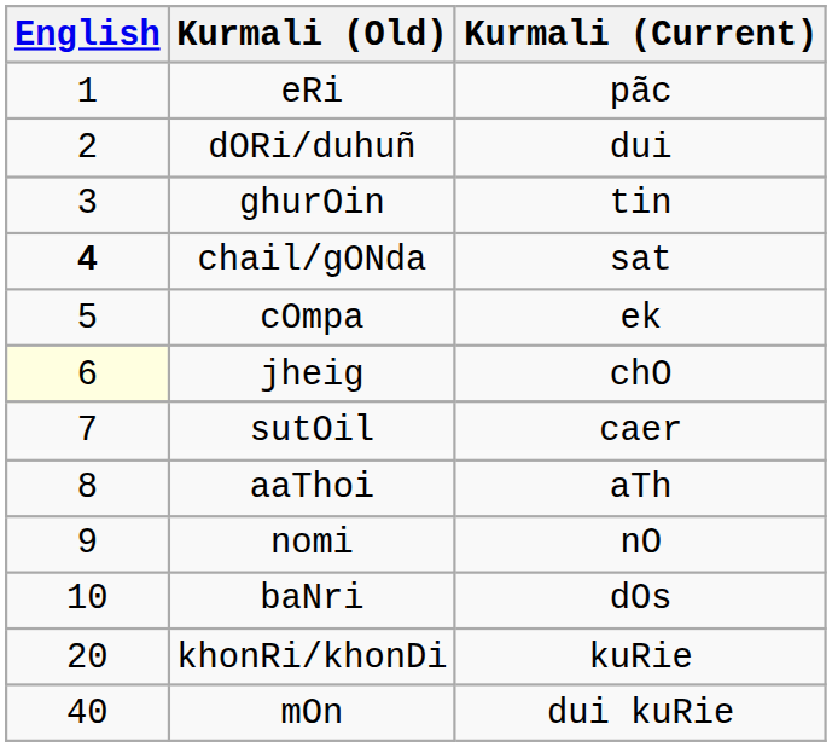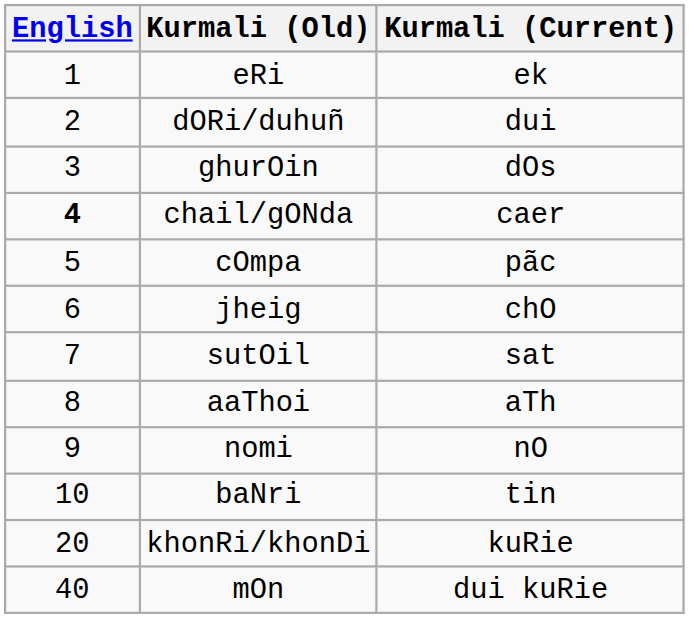eRi | Kurmali (Current): pãc -> ek
ghurOin | Kurmali (Current): tin -> dOs
chail/gONda | Kurmali (Current): sat -> caer
cOmpa | Kurmali (Current): ek -> pãc
jheig | English: lightyellow background -> no background
sutOil | Kurmali (Current): caer -> sat
baNri | Kurmali (Current): dOs -> tin
